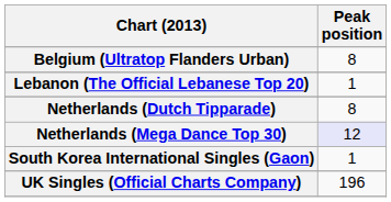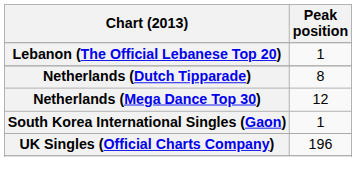- row: Belgium (Ultratop Flanders Urban) | 8
Netherlands (Mega Dance Top 30) | Peak position: lavender background -> no background
